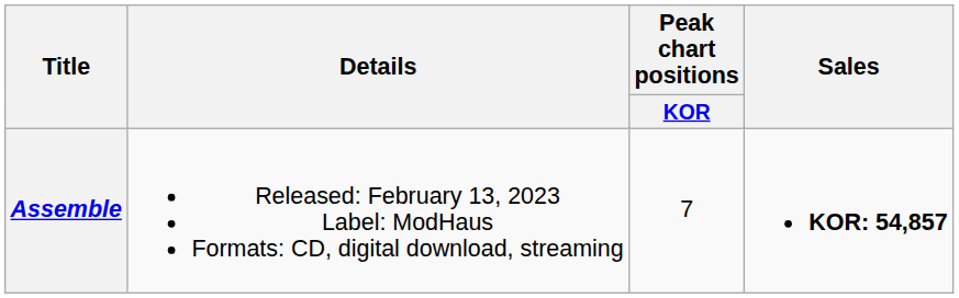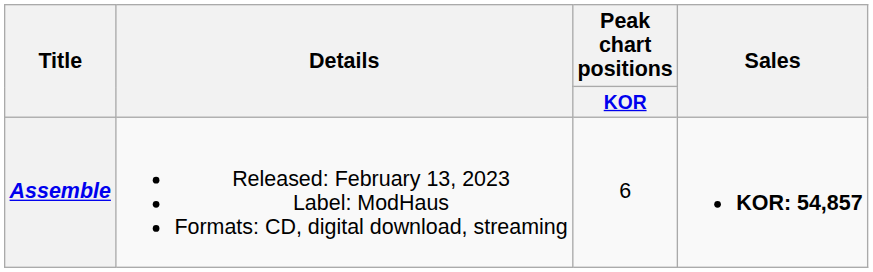Assemble | Peak chart positions / KOR: 7 -> 6
